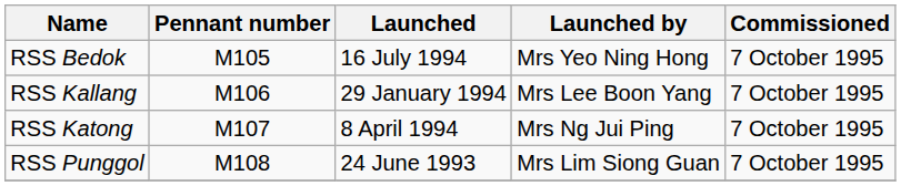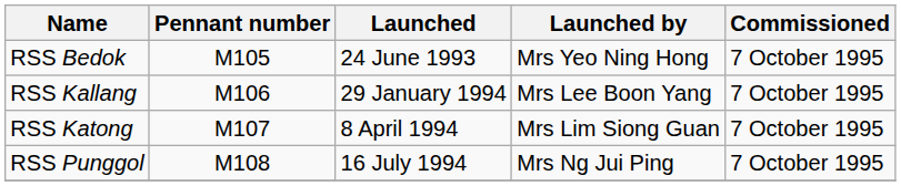RSS Bedok | Launched: 16 July 1994 -> 24 June 1993
RSS Katong | Launched by: Mrs Ng Jui Ping -> Mrs Lim Siong Guan
RSS Punggol | Launched: 24 June 1993 -> 16 July 1994
RSS Punggol | Launched by: Mrs Lim Siong Guan -> Mrs Ng Jui Ping
